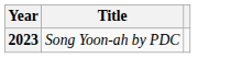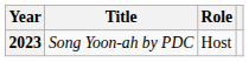+ column: Role | Host
